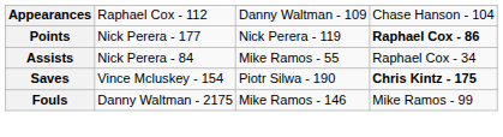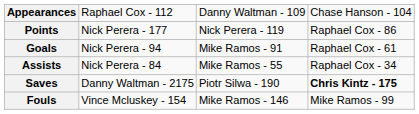Points | column 4: bold -> normal
+ row: Goals | Nick Perera - 94 | Mike Ramos - 91 | Raphael Cox - 61
Saves | column 2: Vince Mcluskey - 154 -> Danny Waltman - 2175
Fouls | column 2: Danny Waltman - 2175 -> Vince Mcluskey - 154
